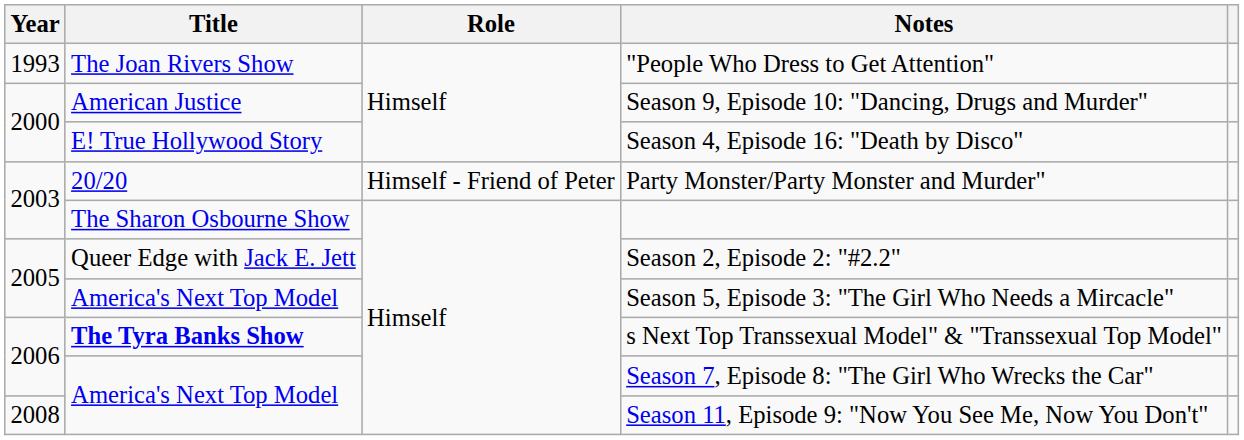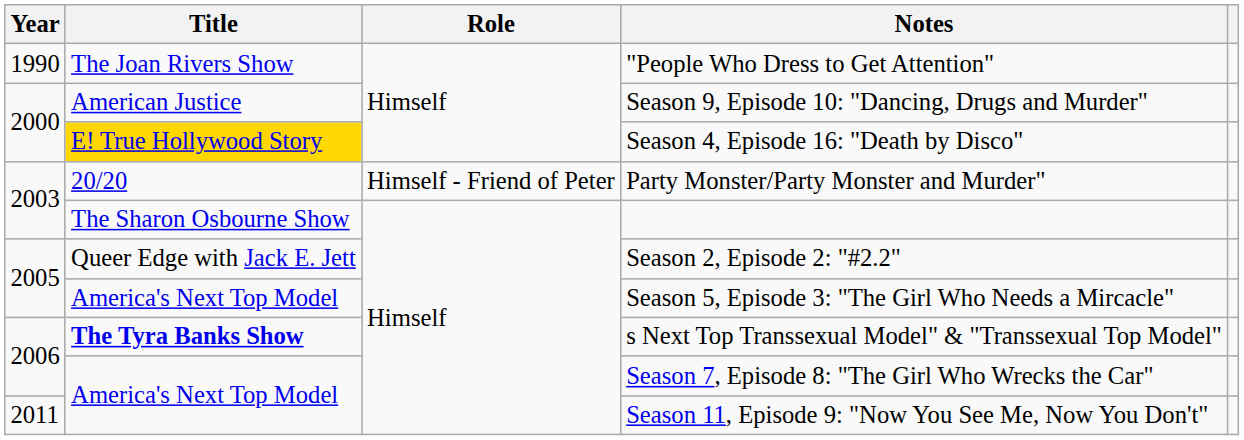"People Who Dress to Get Attention" | Year: 1993 -> 1990
Season 4, Episode 16: "Death by Disco" | Title: no background -> gold background
Season 11, Episode 9: "Now You See Me, Now You Don't" | Year: 2008 -> 2011
